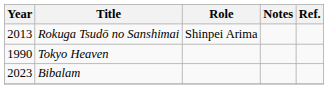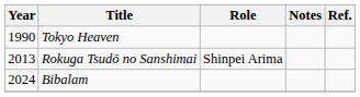rows swapped: Tokyo Heaven <-> Rokuga Tsudō no Sanshimai
Bibalam | Year: 2023 -> 2024
